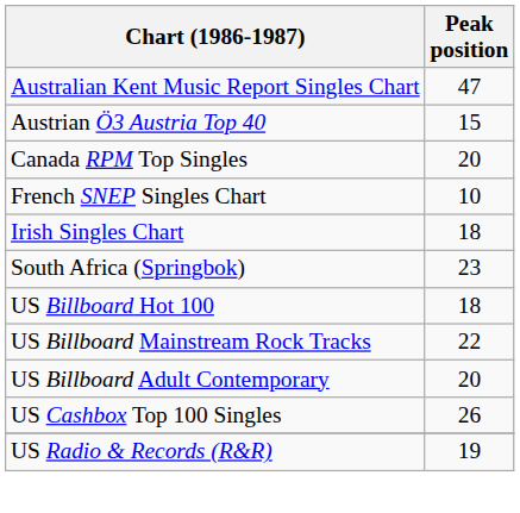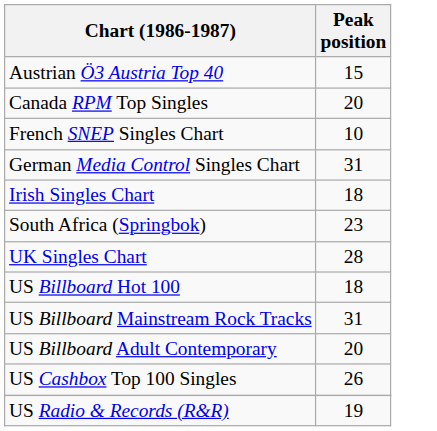- row: Australian Kent Music Report Singles Chart | 47
+ row: German Media Control Singles Chart | 31
+ row: UK Singles Chart | 28
US Billboard Mainstream Rock Tracks | Peak position: 22 -> 31
